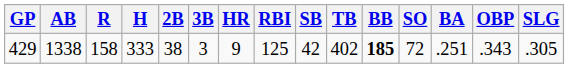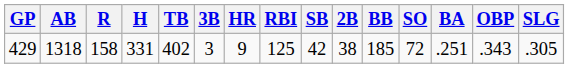columns swapped: 2B <-> TB
429 | AB: 1338 -> 1318
429 | H: 333 -> 331
429 | BB: bold -> normal
